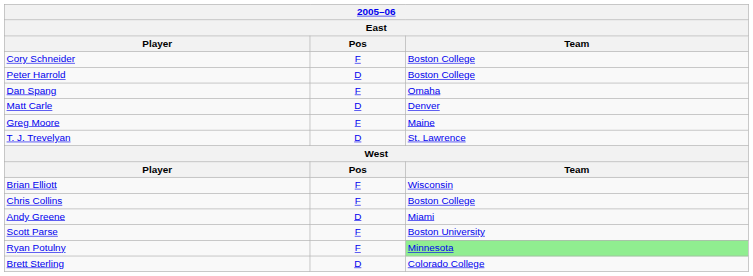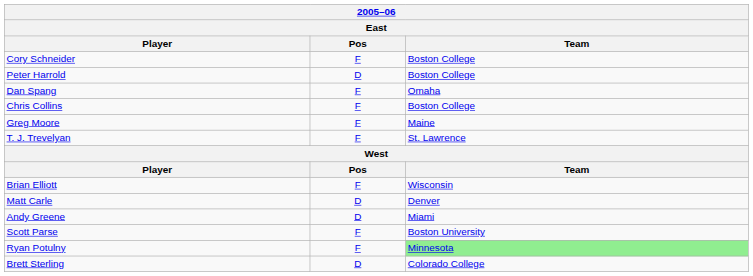rows swapped: Chris Collins <-> Matt Carle
T. J. Trevelyan | Pos: D -> F
